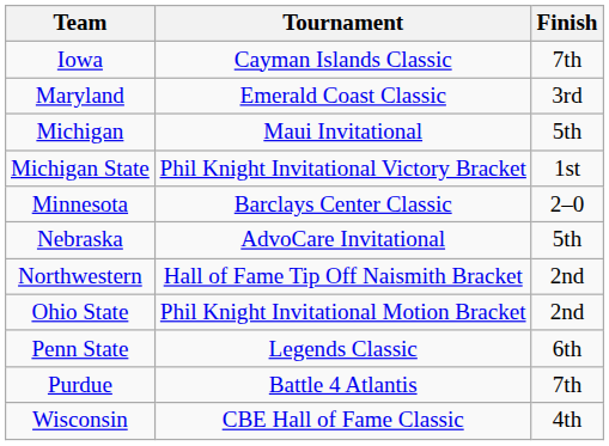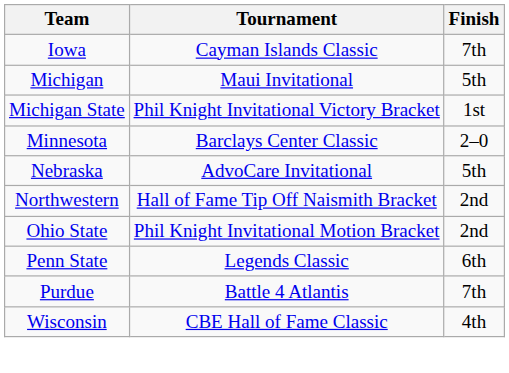- row: Maryland | Emerald Coast Classic | 3rd
